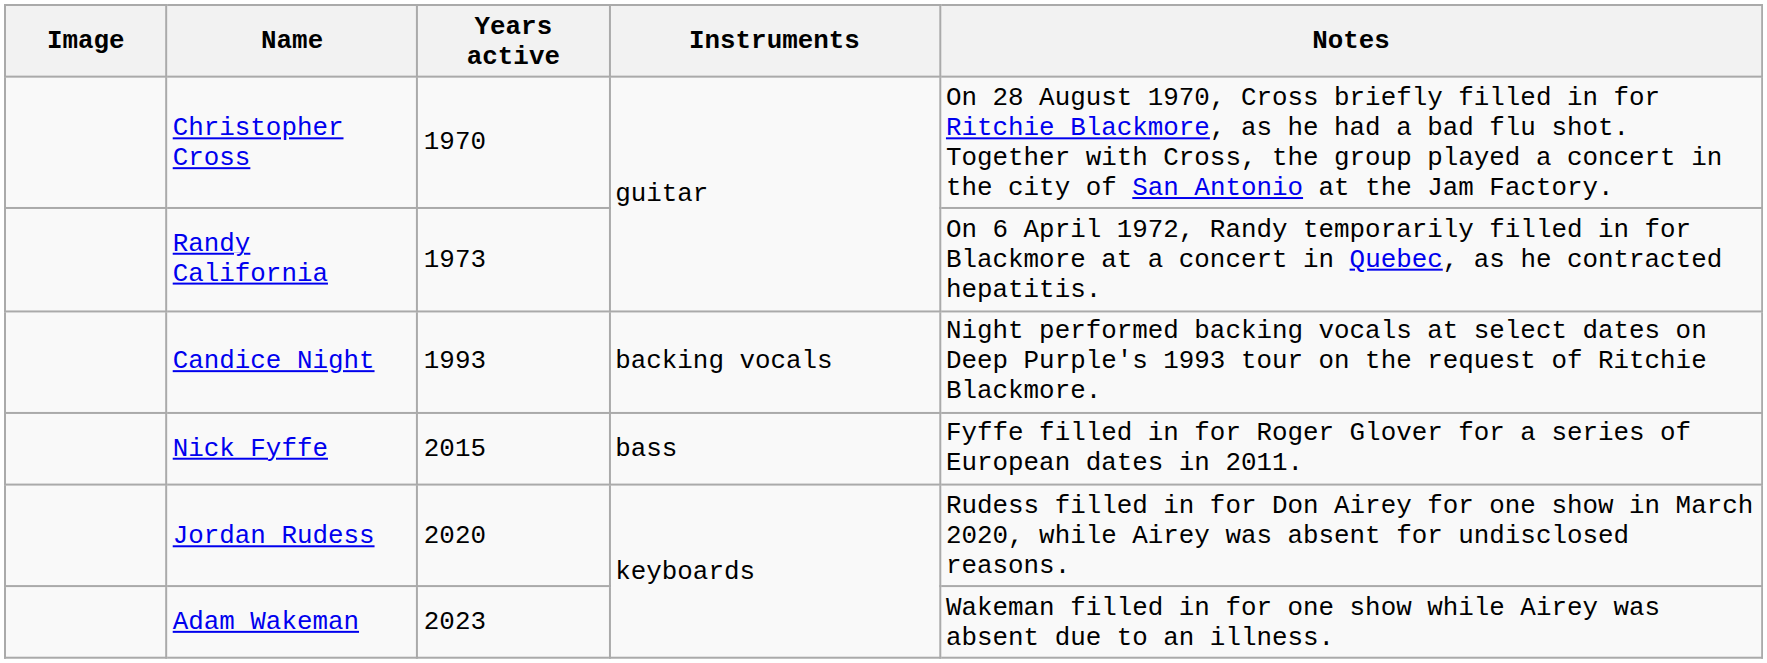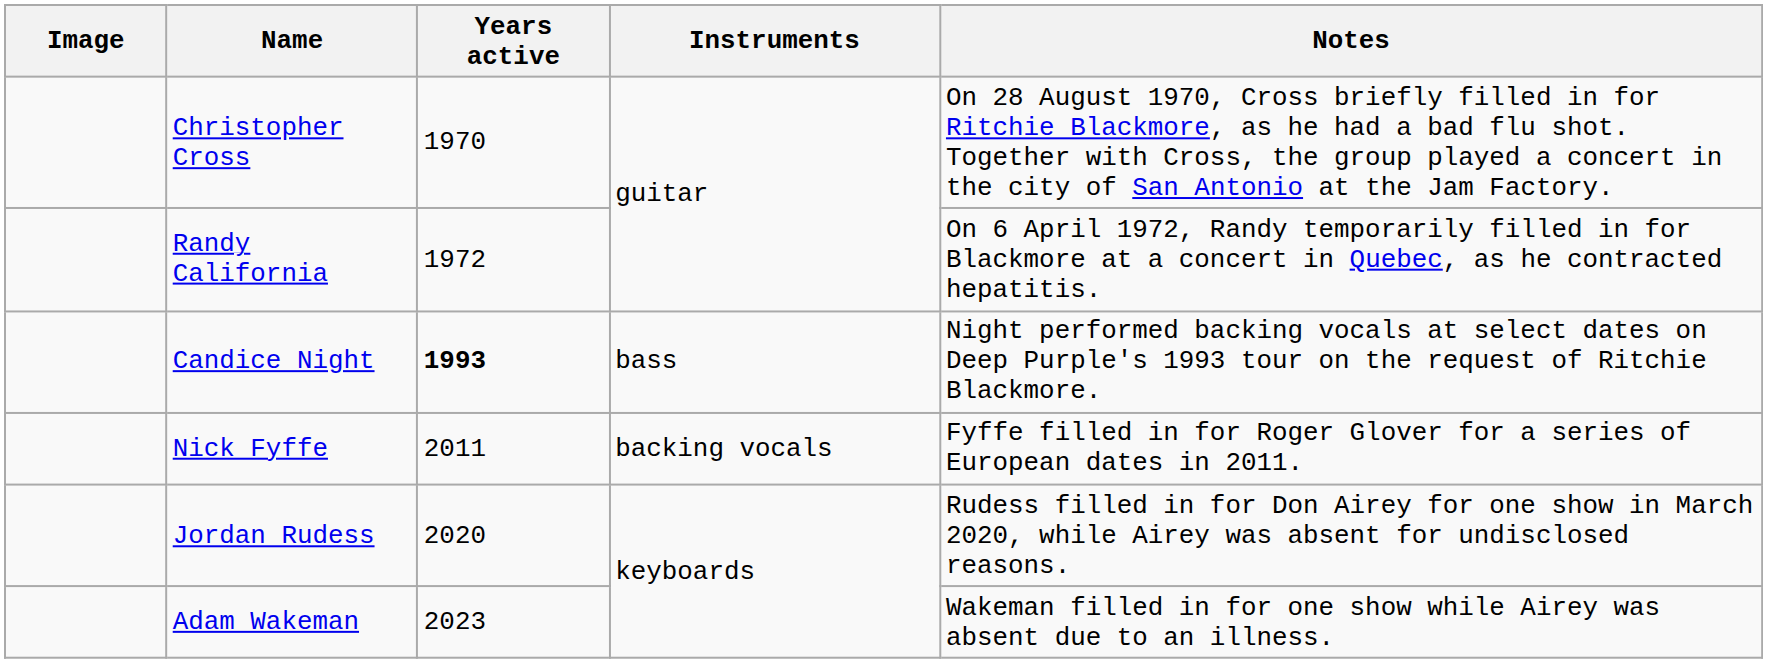Randy California | Years active: 1973 -> 1972
Candice Night | Years active: normal -> bold
Candice Night | Instruments: backing vocals -> bass
Nick Fyffe | Years active: 2015 -> 2011
Nick Fyffe | Instruments: bass -> backing vocals
